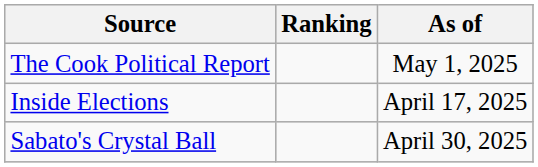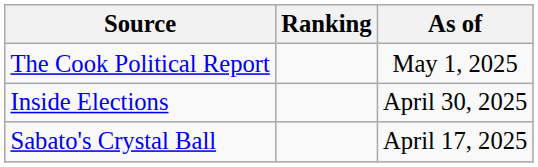Inside Elections | As of: April 17, 2025 -> April 30, 2025
Sabato's Crystal Ball | As of: April 30, 2025 -> April 17, 2025
